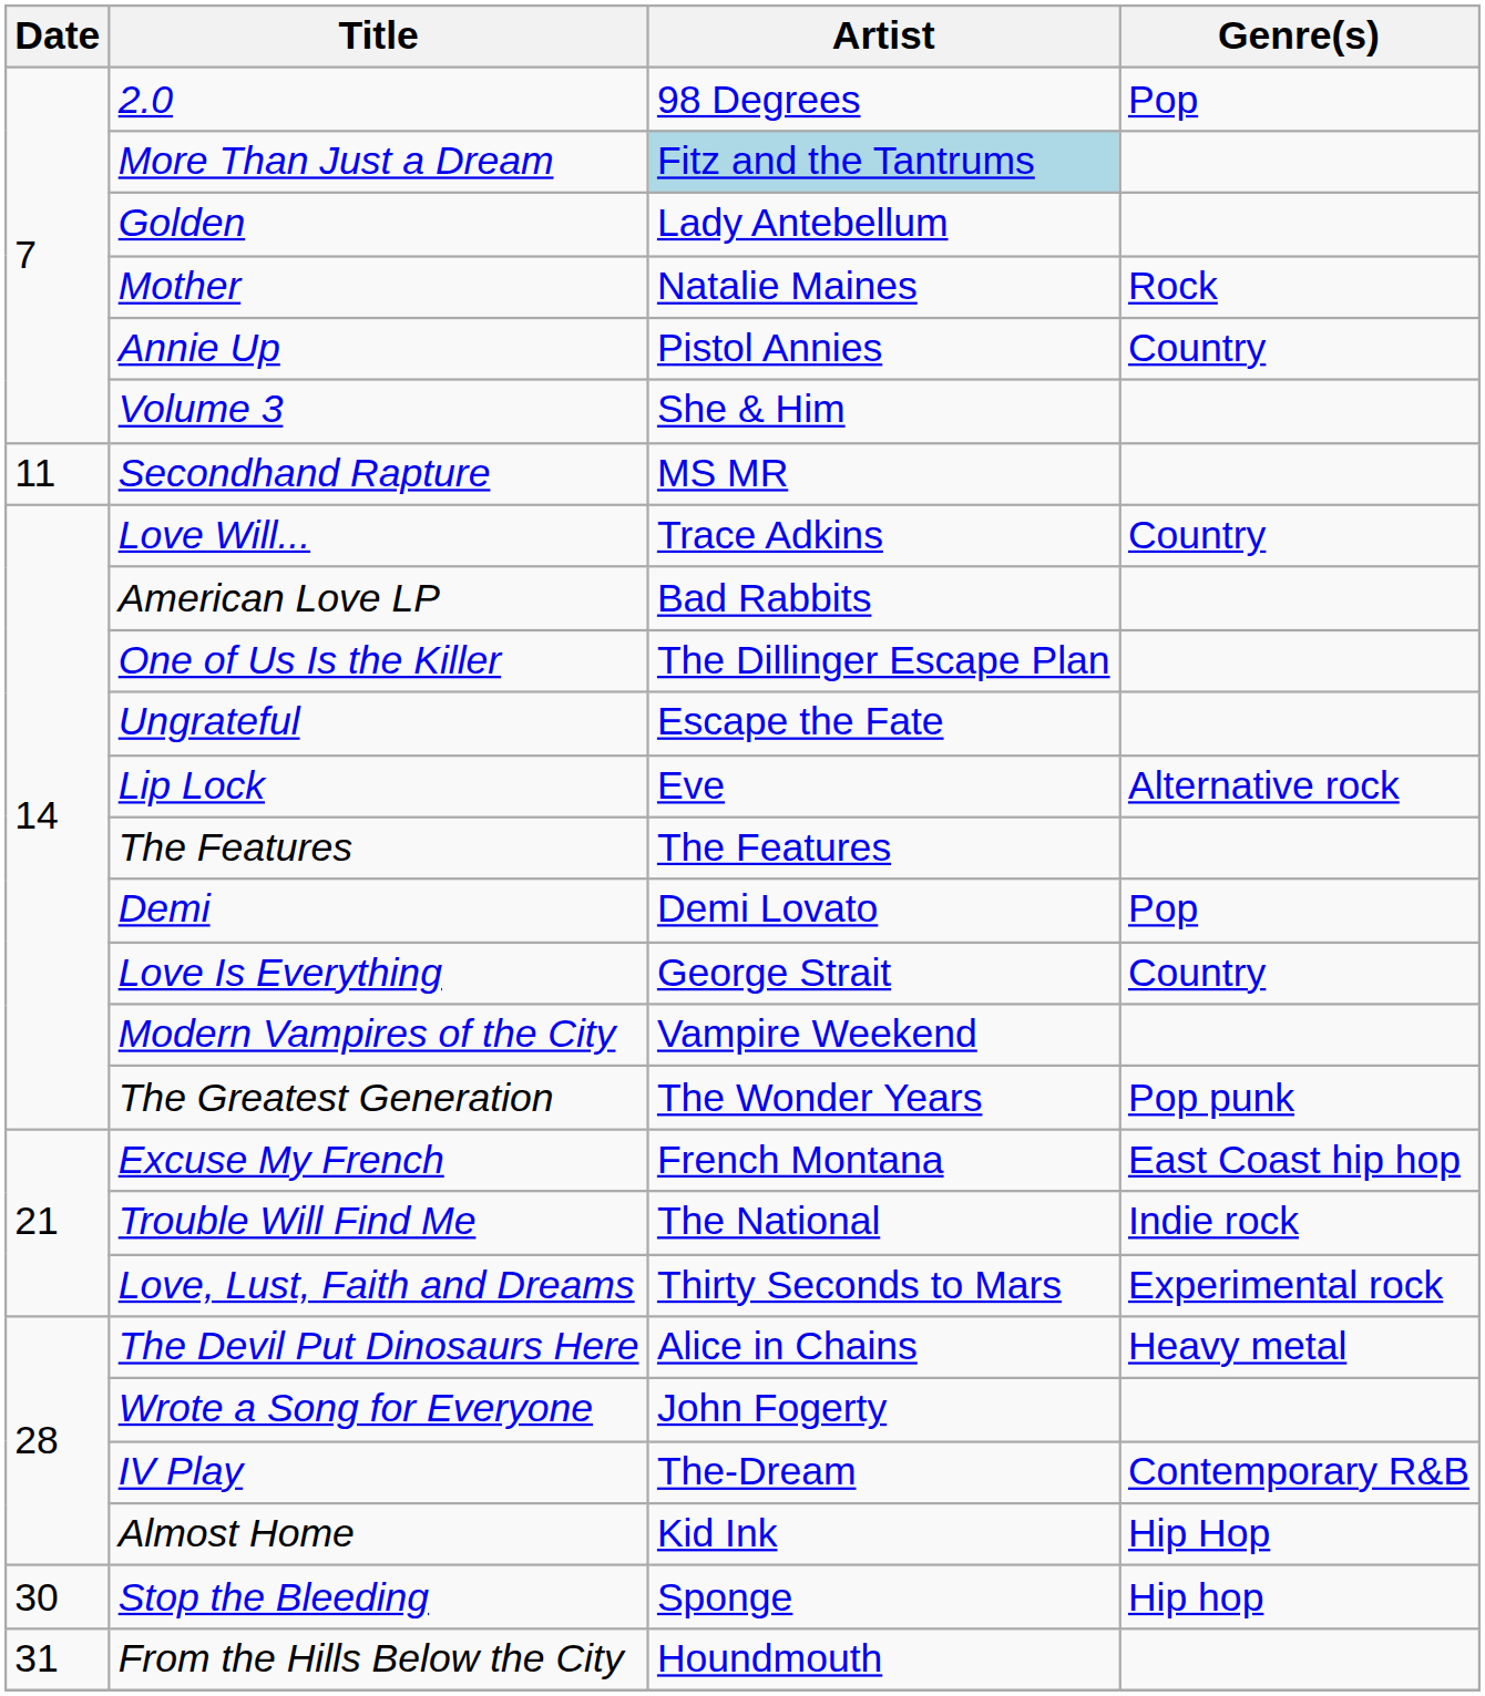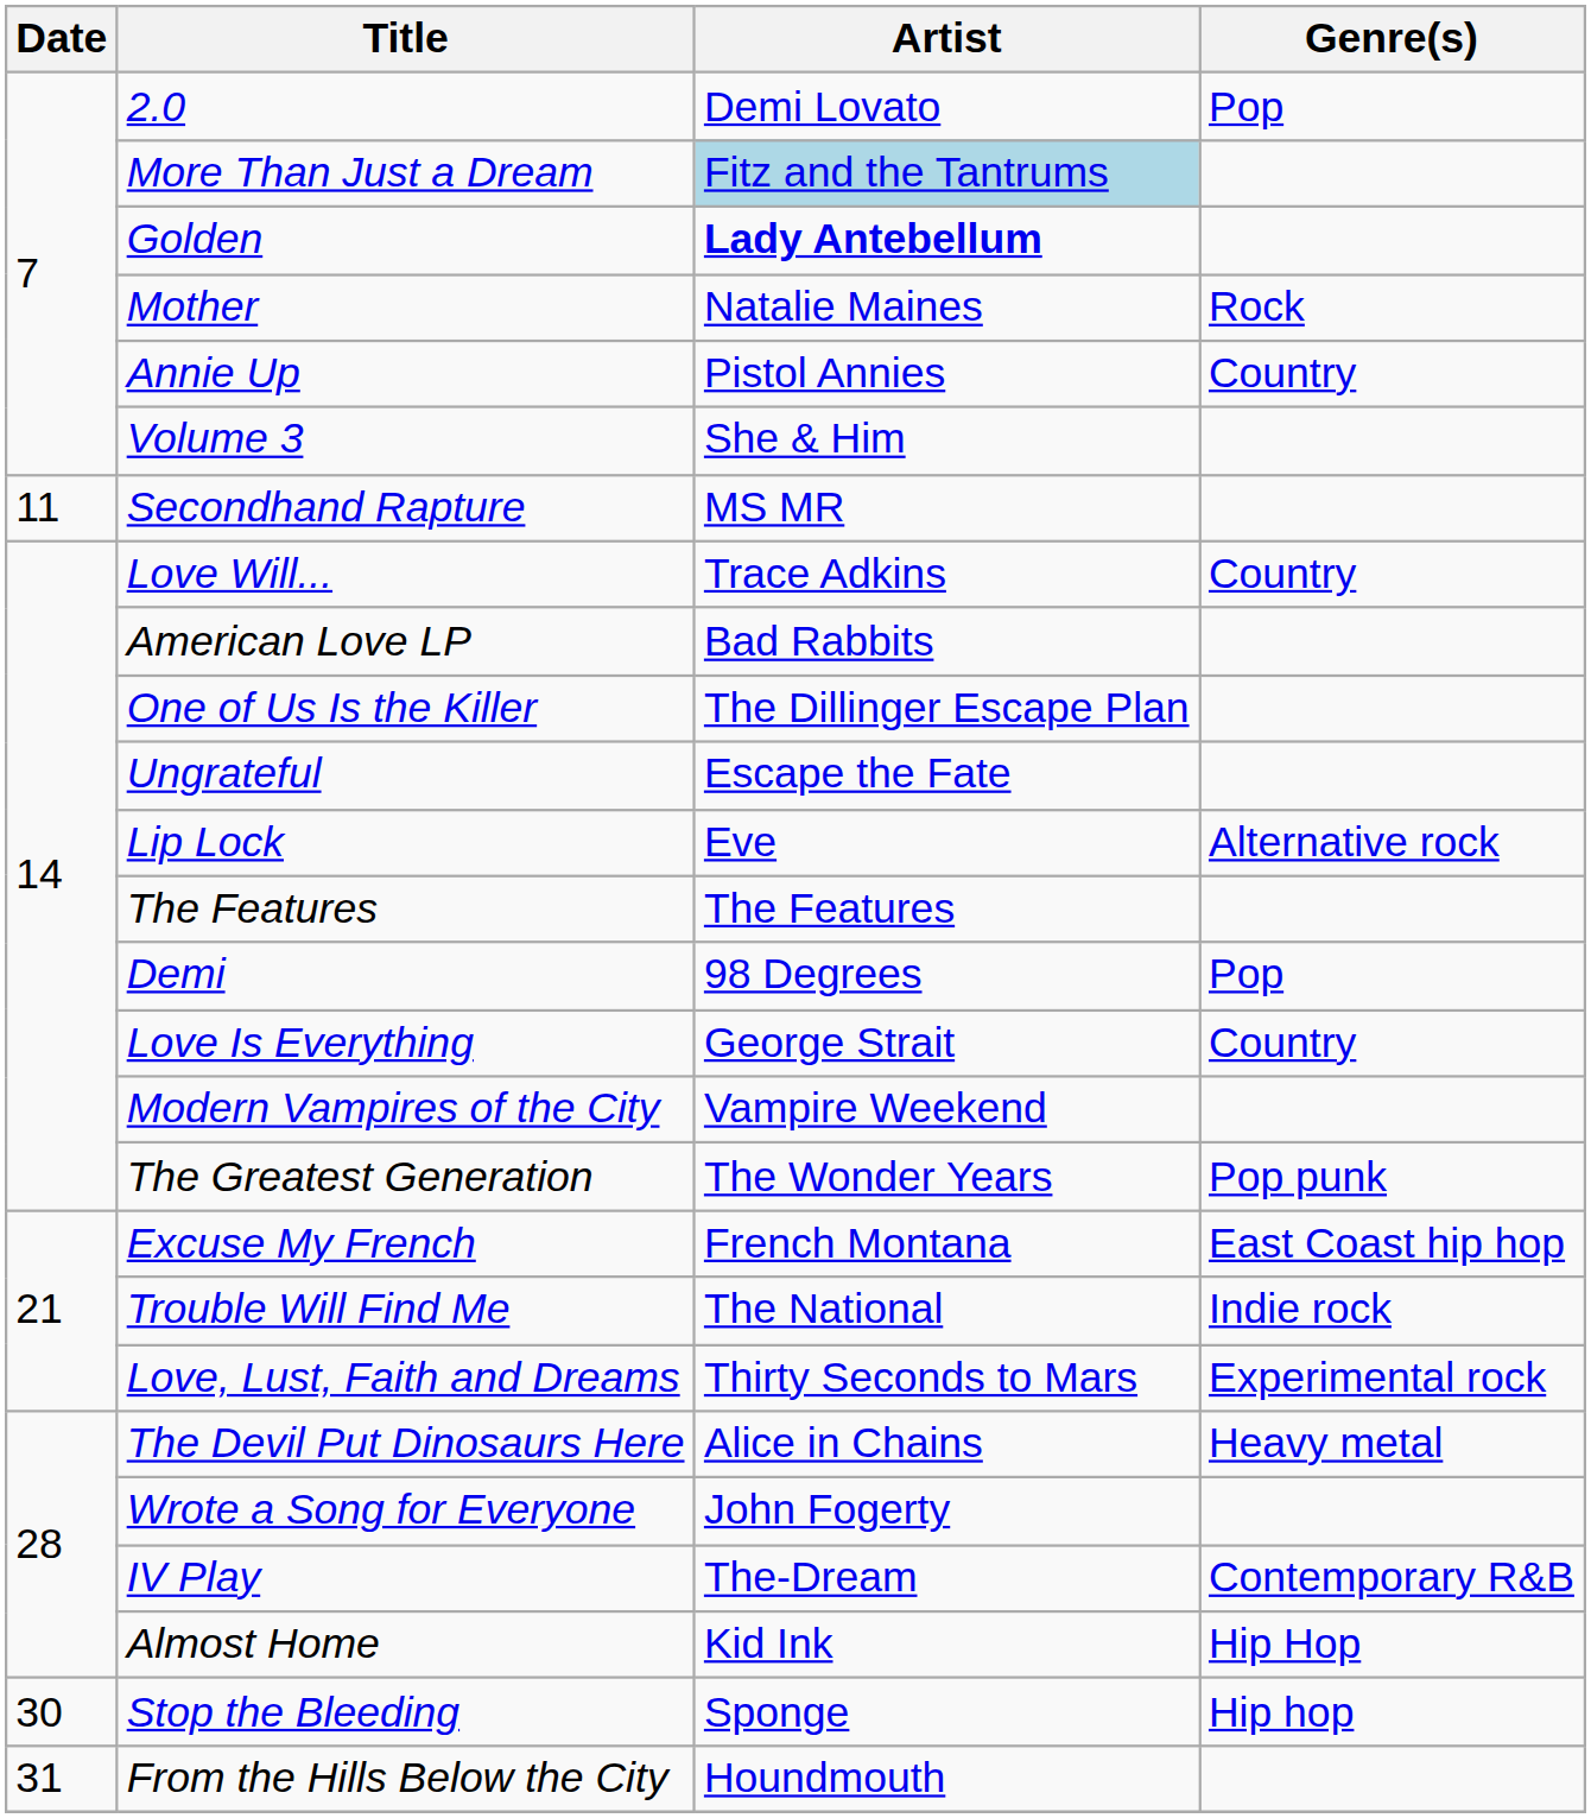2.0 | Artist: 98 Degrees -> Demi Lovato
Golden | Artist: normal -> bold
Demi | Artist: Demi Lovato -> 98 Degrees
